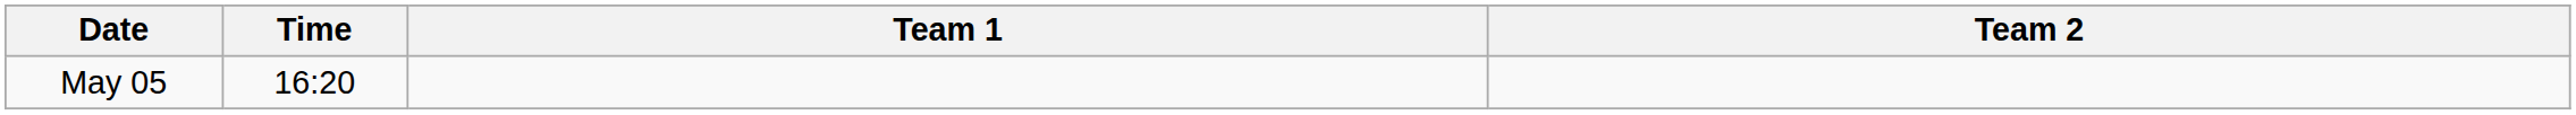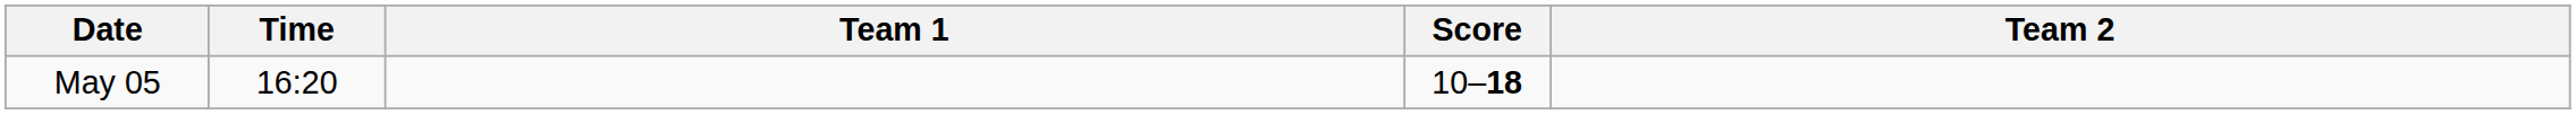+ column: Score | 10–18
